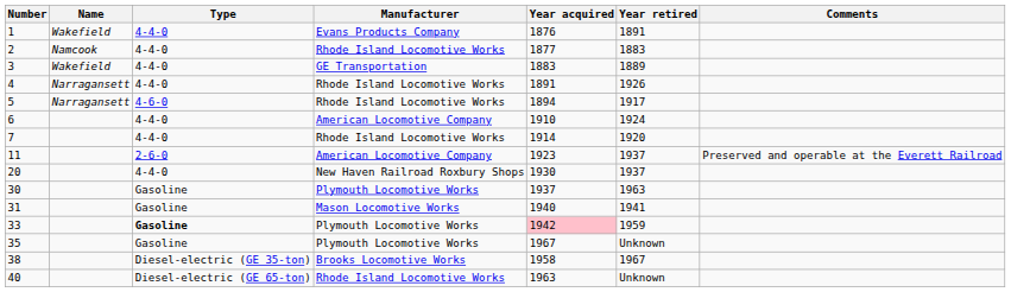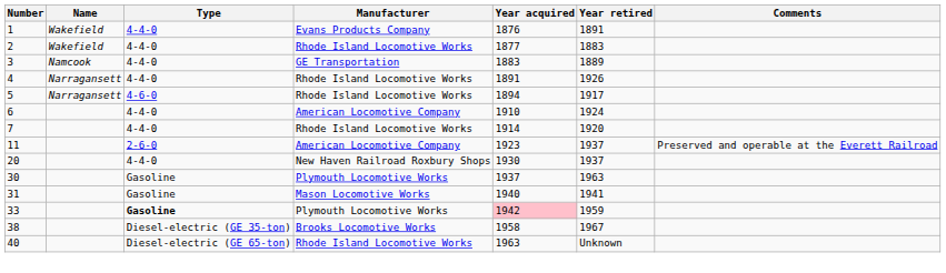2 | Name: Namcook -> Wakefield
3 | Name: Wakefield -> Namcook
- row: 35 | Gasoline | Plymouth Locomotive Works | 1967 | Unknown
